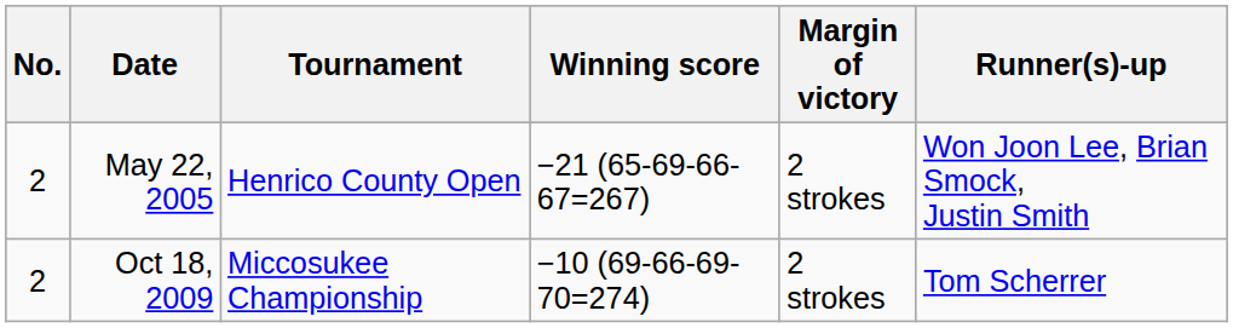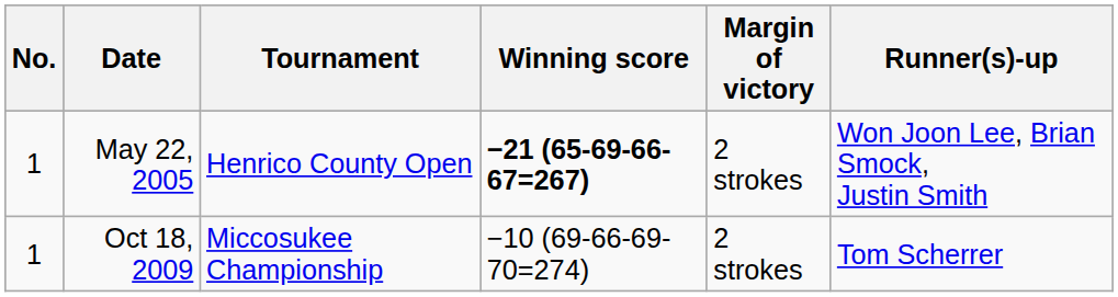May 22, 2005 | No.: 2 -> 1
May 22, 2005 | Winning score: normal -> bold
Oct 18, 2009 | No.: 2 -> 1
